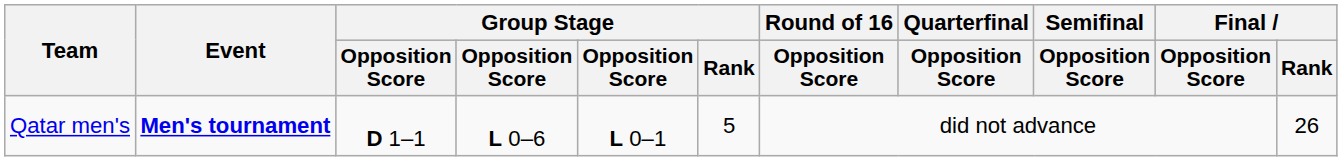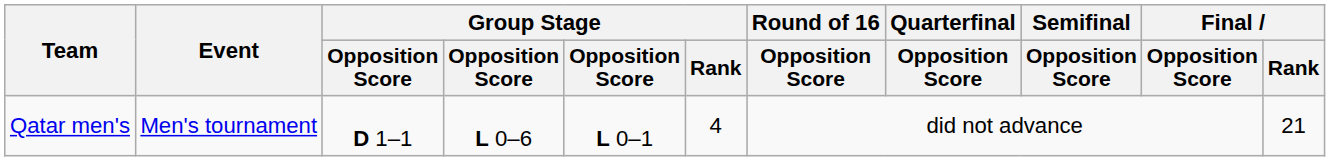Qatar men's | Event: bold -> normal
Qatar men's | Group Stage / Rank: 5 -> 4
Qatar men's | Final / Rank: 26 -> 21
